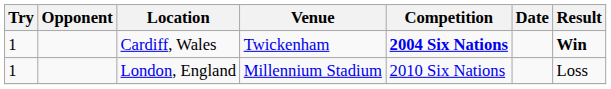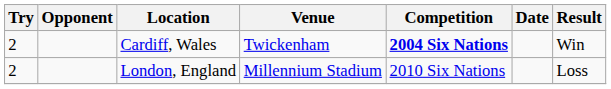Cardiff, Wales | Try: 1 -> 2
Cardiff, Wales | Result: bold -> normal
London, England | Try: 1 -> 2
